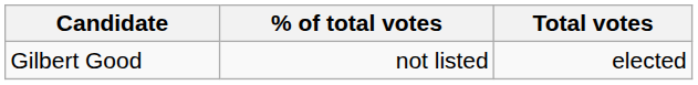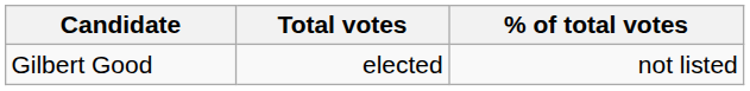columns swapped: Total votes <-> % of total votes
